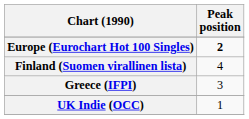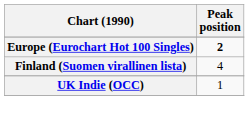- row: Greece (IFPI) | 3
